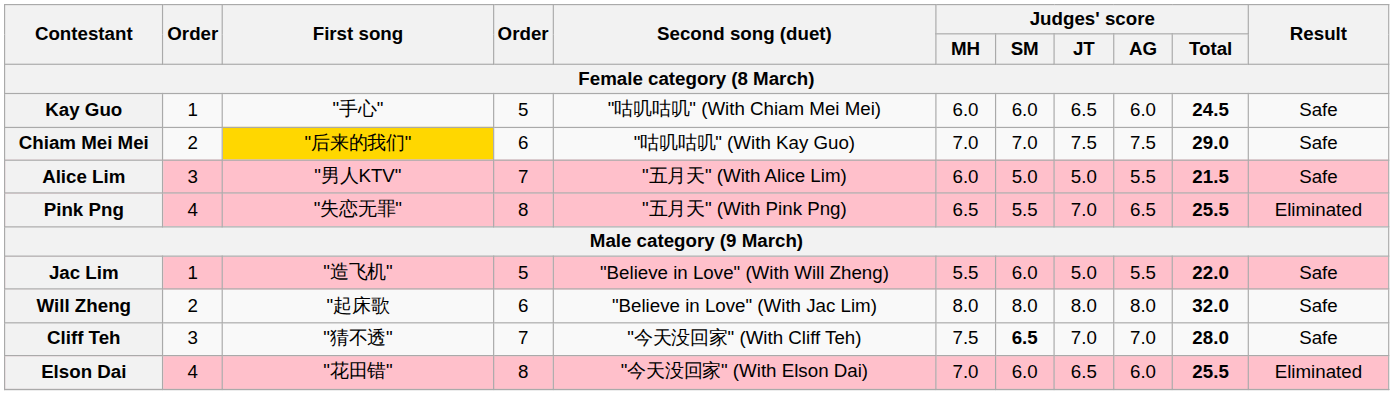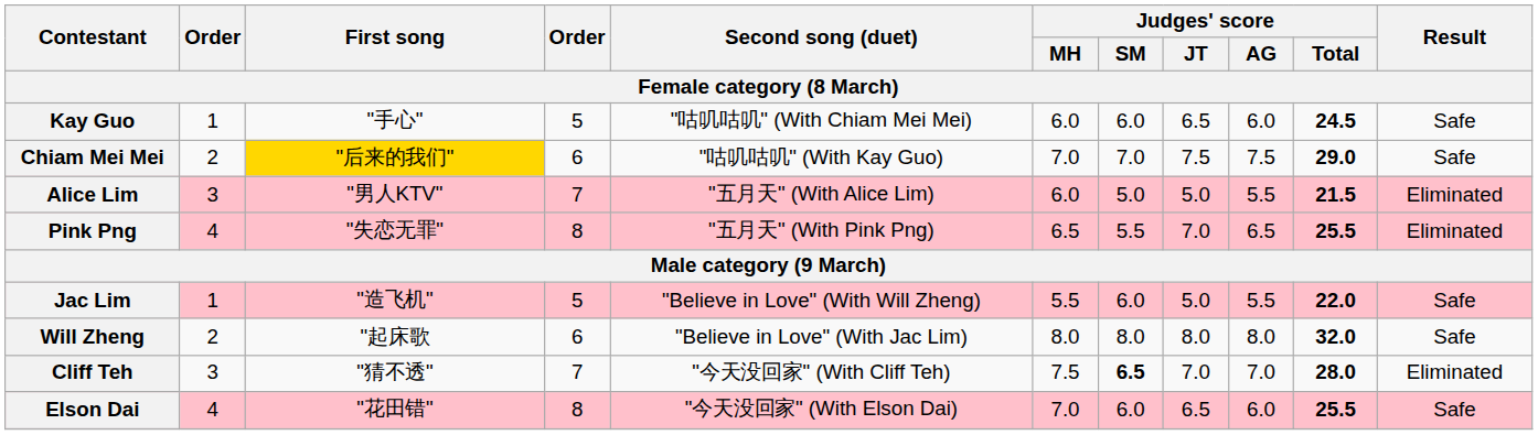Alice Lim | Result: Safe -> Eliminated
Cliff Teh | Result: Safe -> Eliminated
Elson Dai | Result: Eliminated -> Safe
